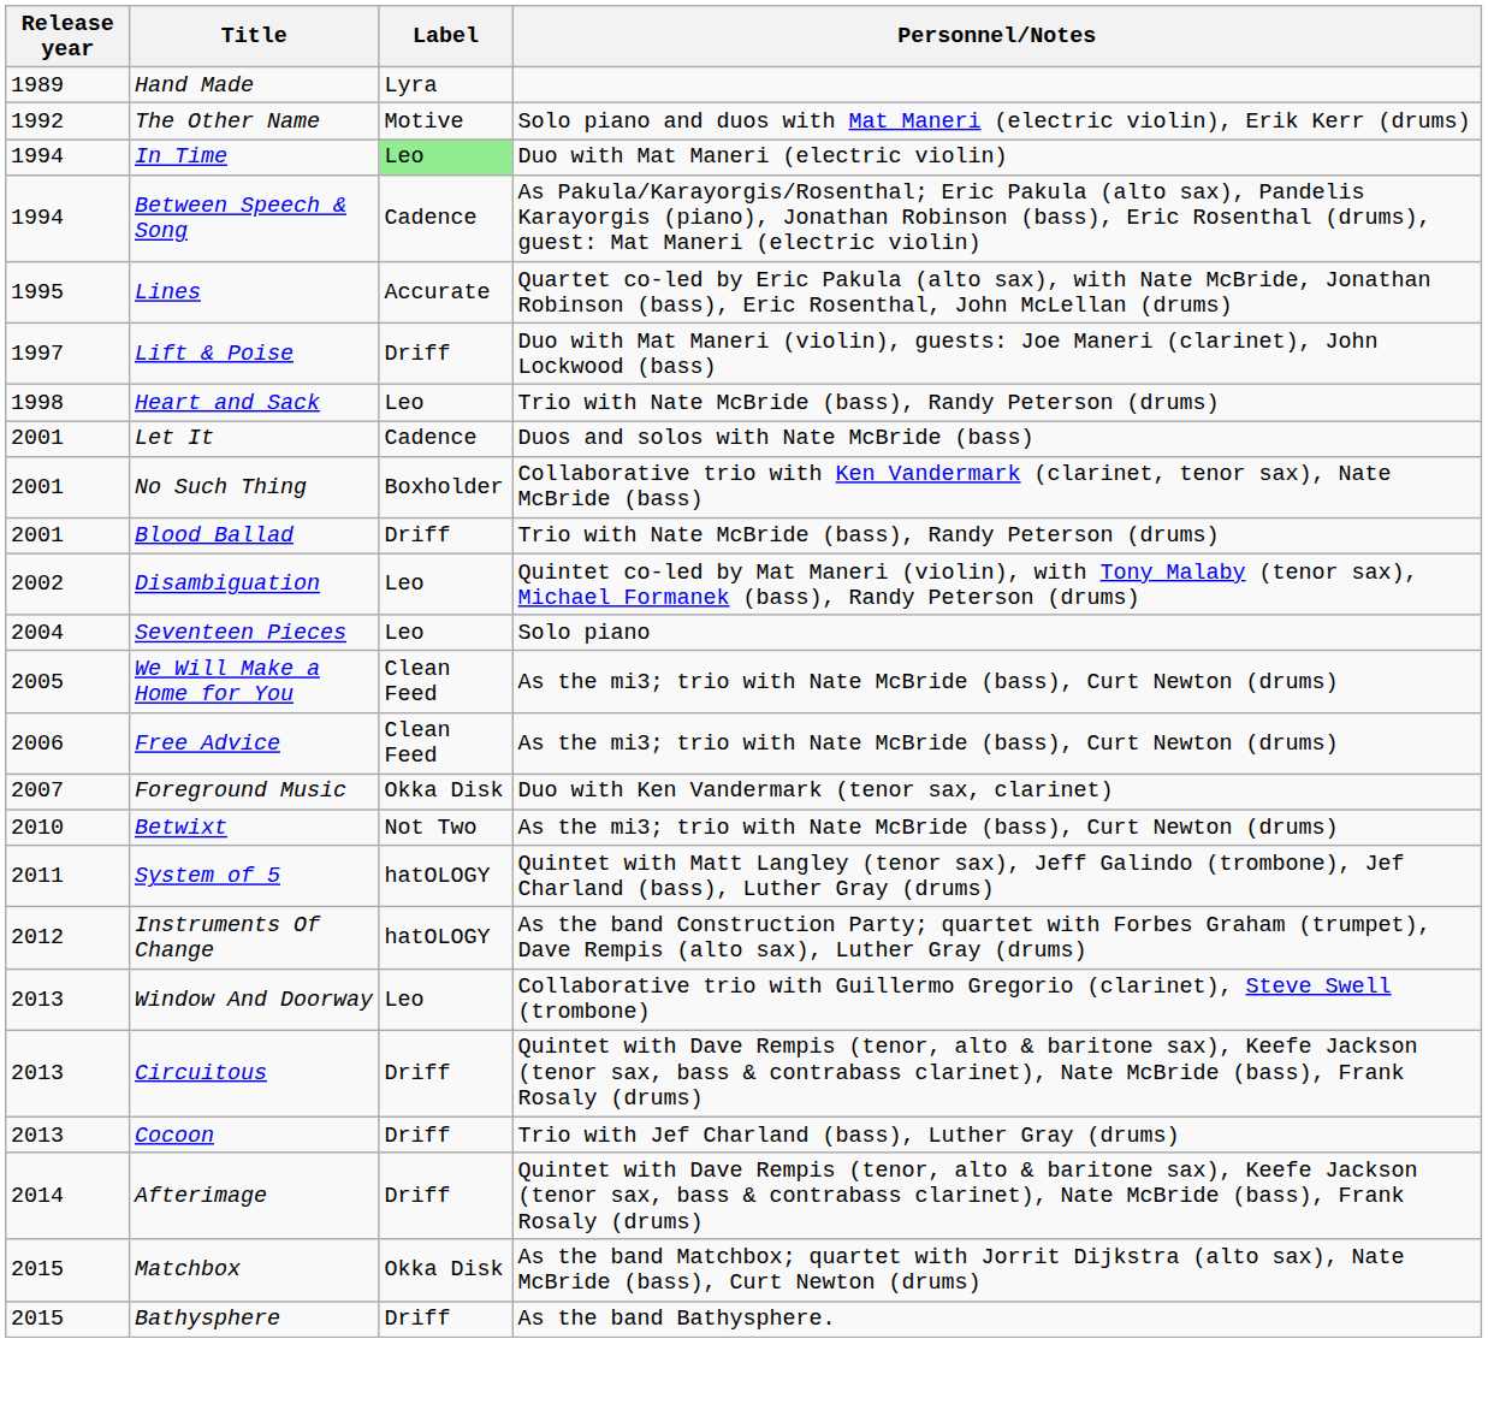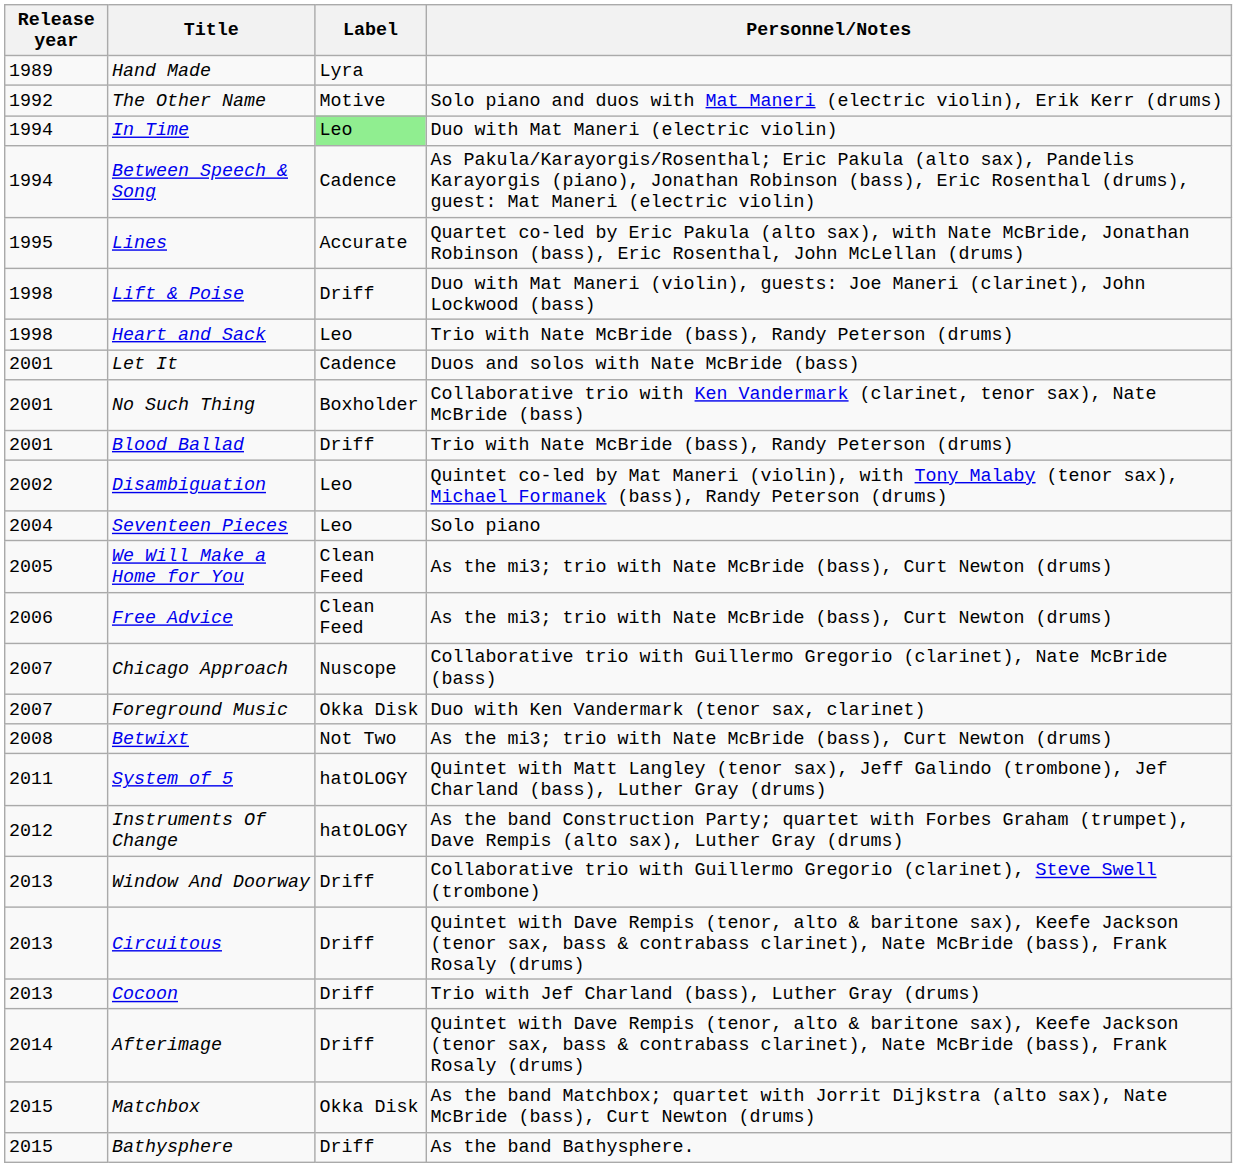Lift & Poise | Release year: 1997 -> 1998
+ row: 2007 | Chicago Approach | Nuscope | Collaborative trio with Guillermo Gregorio (clarinet), Nate McBride (bass)
Betwixt | Release year: 2010 -> 2008
Window And Doorway | Label: Leo -> Driff
